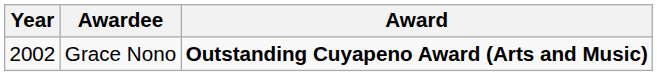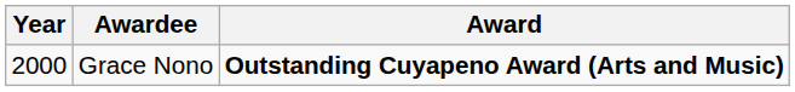Grace Nono | Year: 2002 -> 2000
